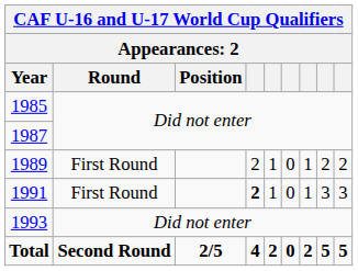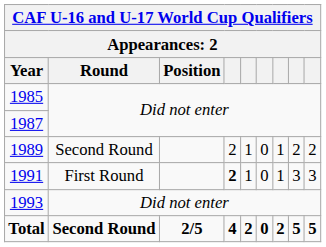1989 | Round: First Round -> Second Round
